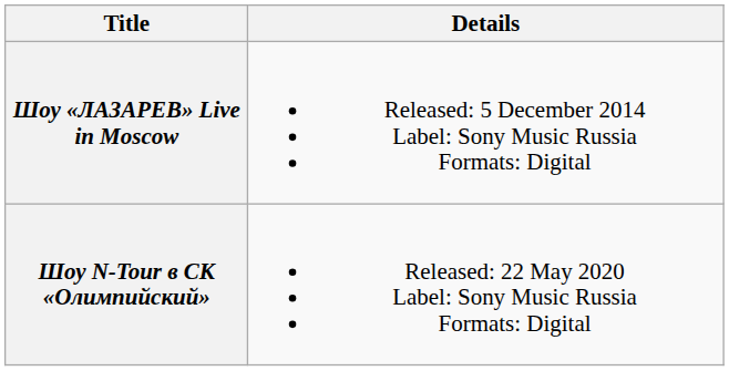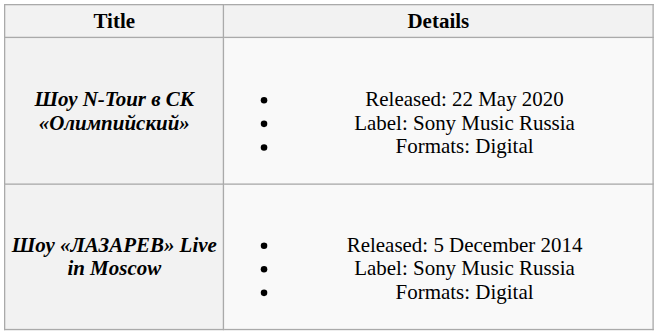rows swapped: Шоу «ЛАЗАРЕВ» Live in Moscow <-> Шоу N-Tour в СК «Олимпийский»
